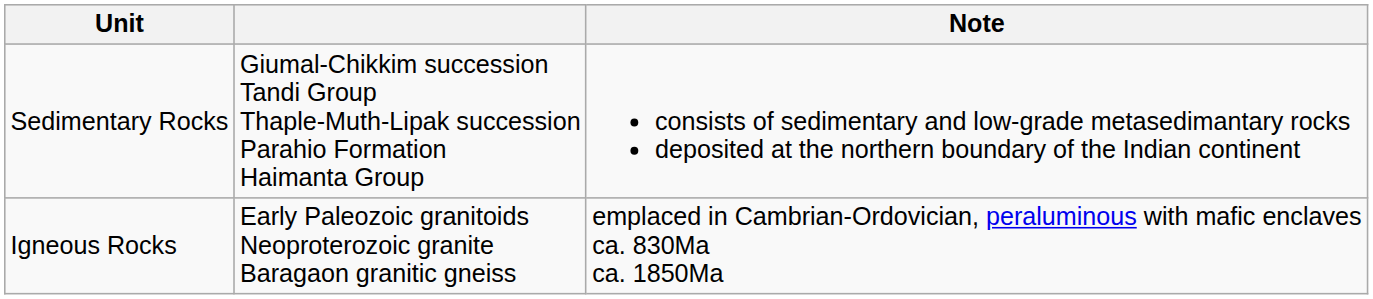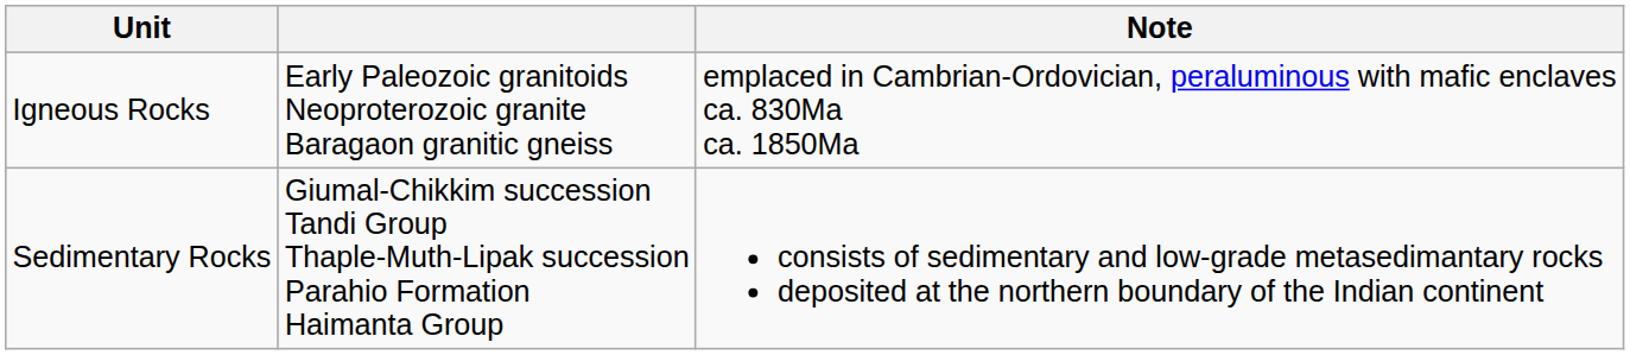rows swapped: Sedimentary Rocks <-> Igneous Rocks
